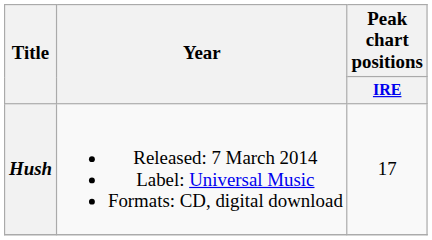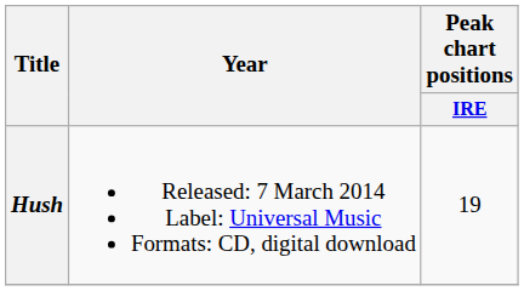Hush | Peak chart positions / IRE: 17 -> 19
